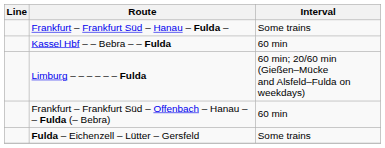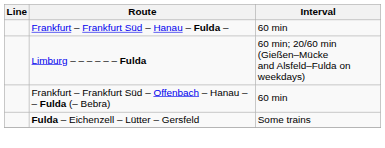Frankfurt – Frankfurt Süd – Hanau – Fulda – | Interval: Some trains -> 60 min
- row: Kassel Hbf – – Bebra – – Fulda | 60 min
